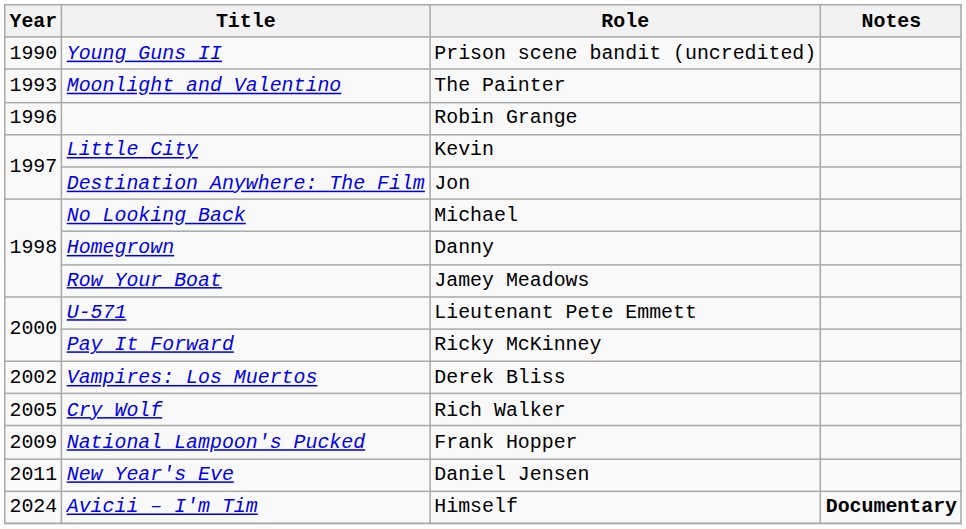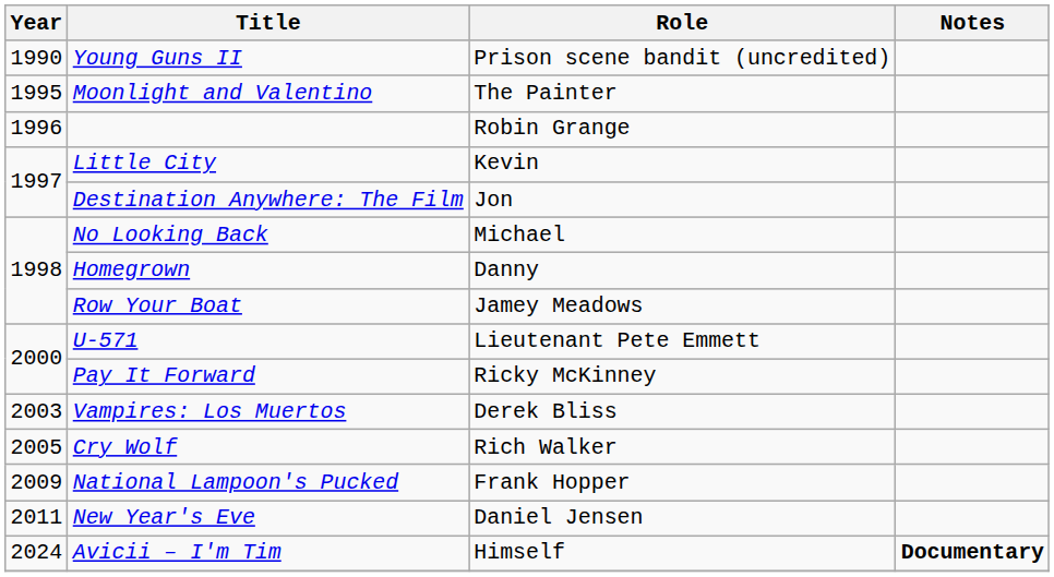Moonlight and Valentino | Year: 1993 -> 1995
Vampires: Los Muertos | Year: 2002 -> 2003
